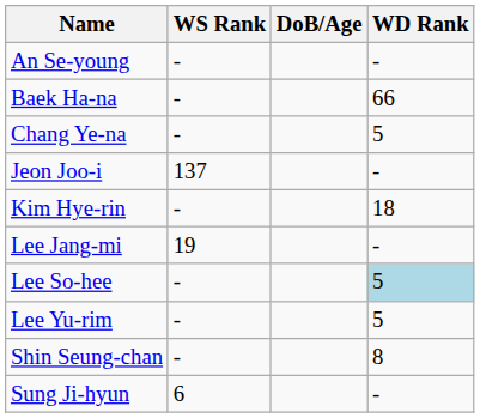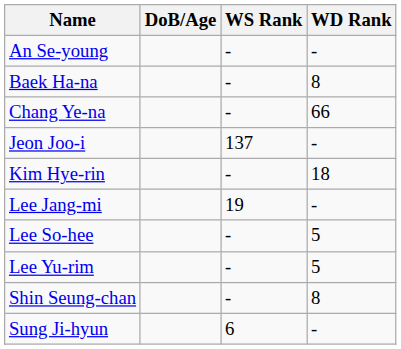columns swapped: DoB/Age <-> WS Rank
Baek Ha-na | WD Rank: 66 -> 8
Chang Ye-na | WD Rank: 5 -> 66
Lee So-hee | WD Rank: lightblue background -> no background
